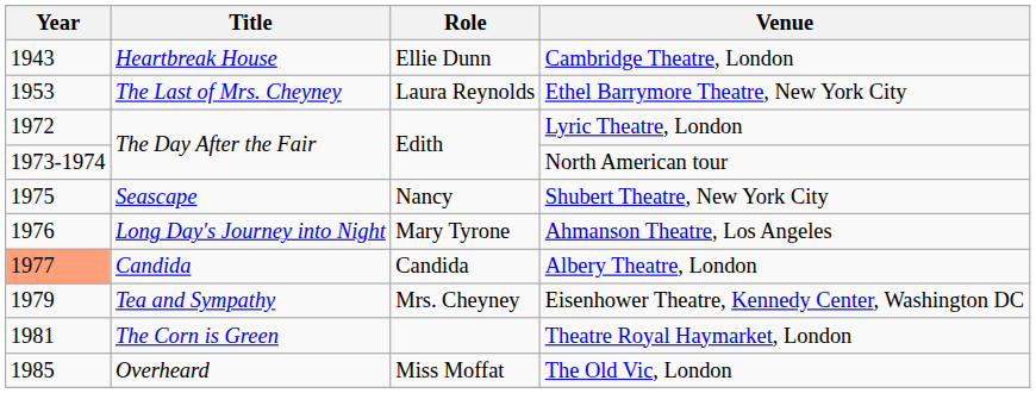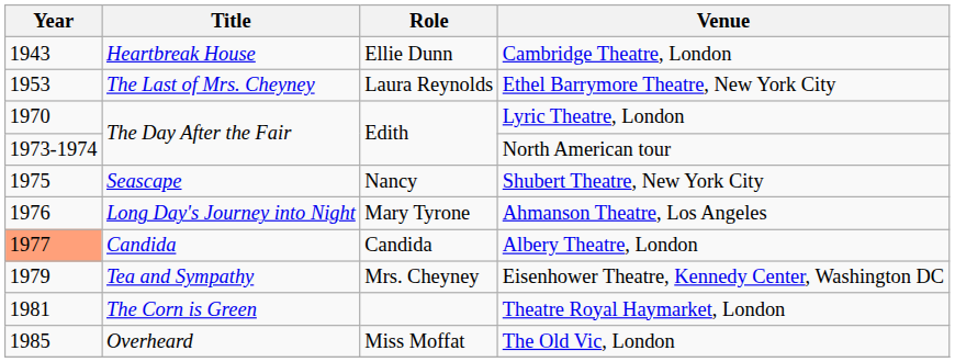Lyric Theatre, London | Year: 1972 -> 1970
